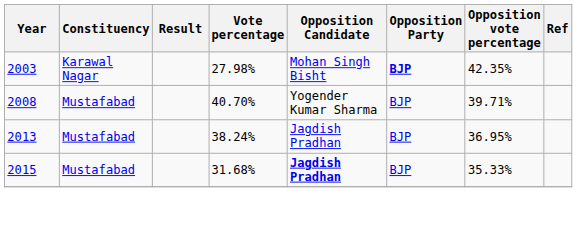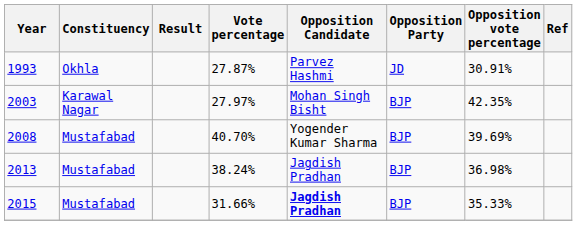+ row: 1993 | Okhla | 27.87% | Parvez Hashmi | JD | 30.91%
2003 | Vote percentage: 27.98% -> 27.97%
2003 | Opposition Party: bold -> normal
2008 | Opposition vote percentage: 39.71% -> 39.69%
2013 | Opposition vote percentage: 36.95% -> 36.98%
2015 | Vote percentage: 31.68% -> 31.66%
